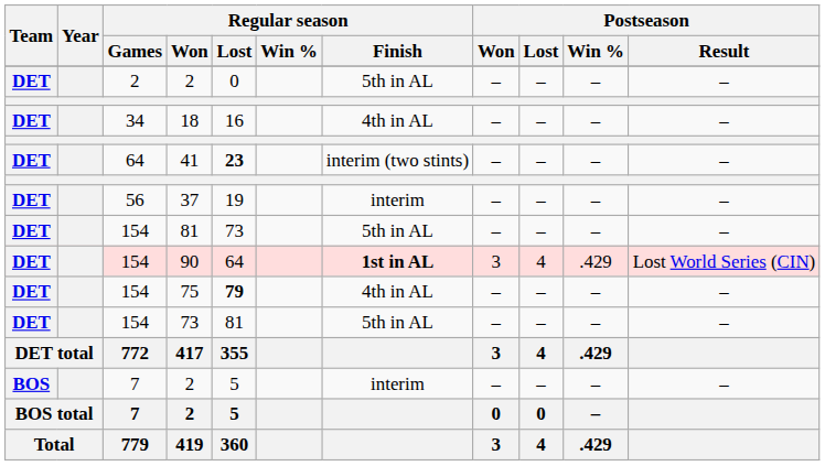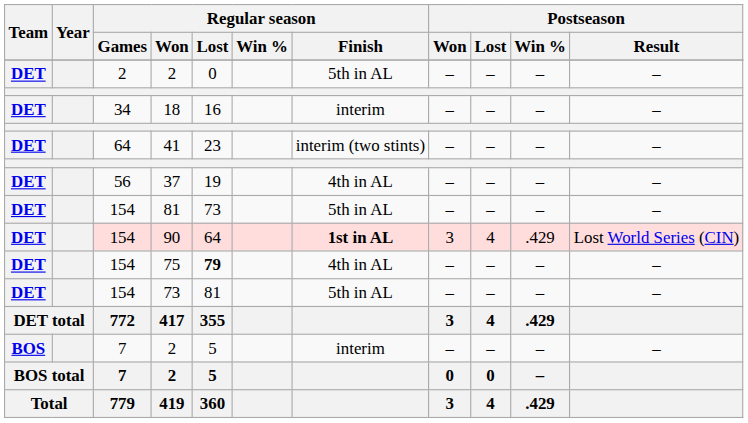18 | Regular season / Finish: 4th in AL -> interim
41 | Regular season / Lost: bold -> normal
37 | Regular season / Finish: interim -> 4th in AL
